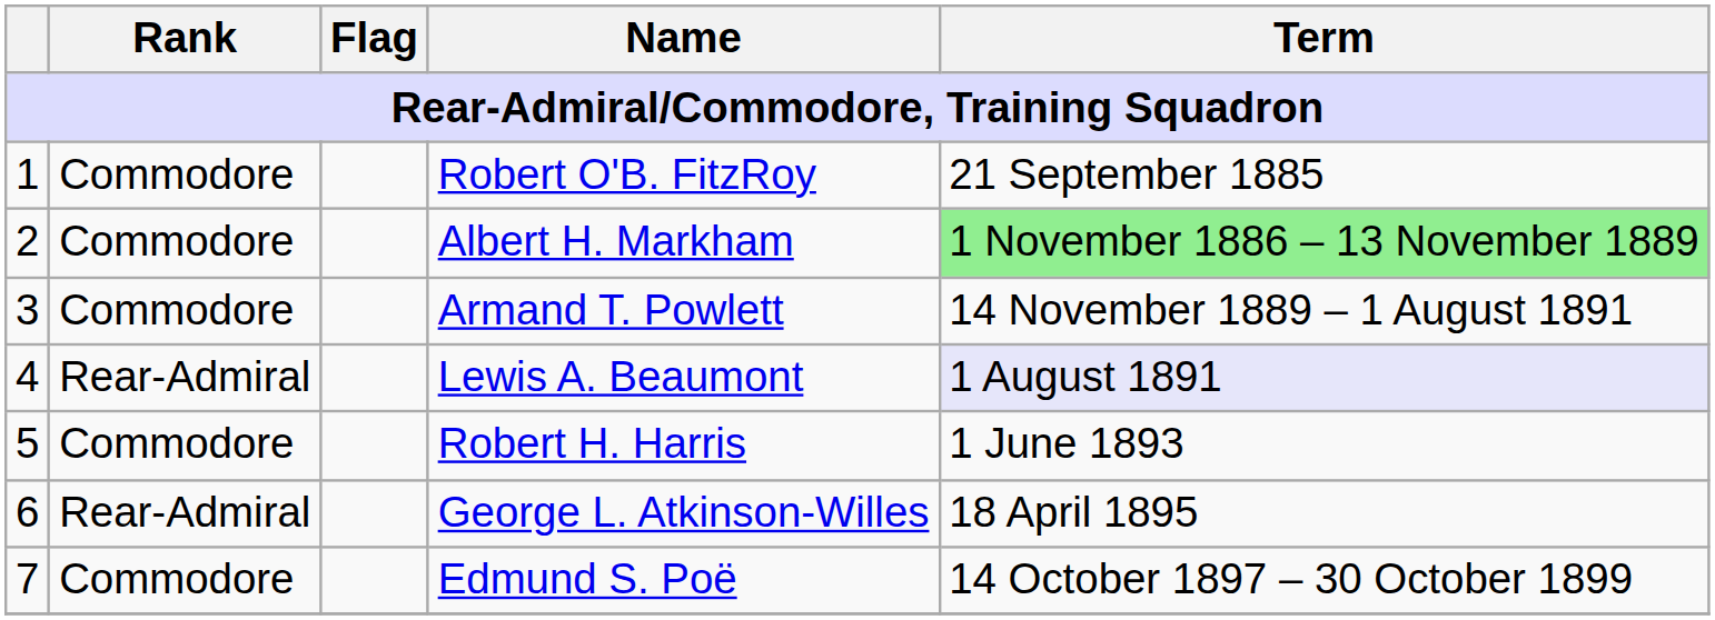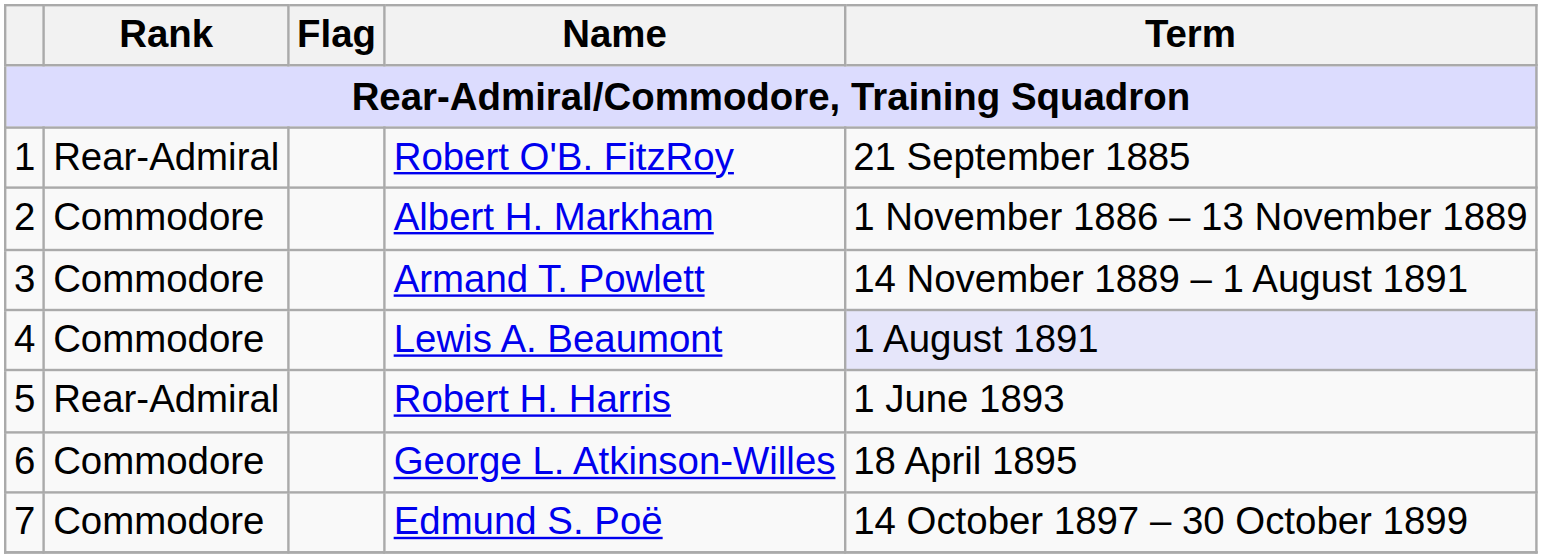Robert O'B. FitzRoy | Rank: Commodore -> Rear-Admiral
Albert H. Markham | Term: lightgreen background -> no background
Lewis A. Beaumont | Rank: Rear-Admiral -> Commodore
Robert H. Harris | Rank: Commodore -> Rear-Admiral
George L. Atkinson-Willes | Rank: Rear-Admiral -> Commodore
